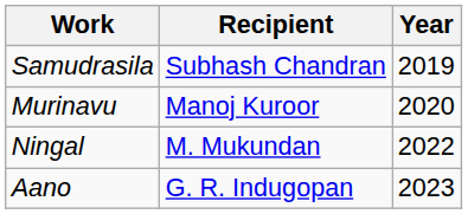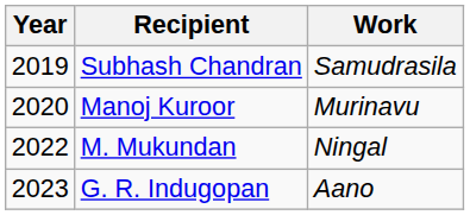columns swapped: Year <-> Work
